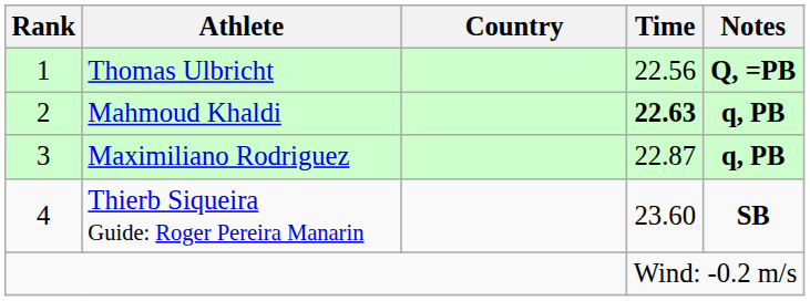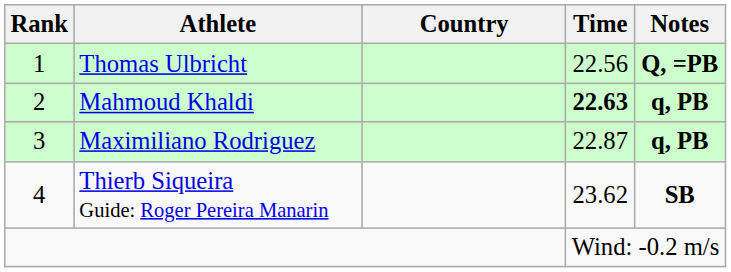Thierb Siqueira Guide: Roger Pereira Manarin | Time: 23.60 -> 23.62
